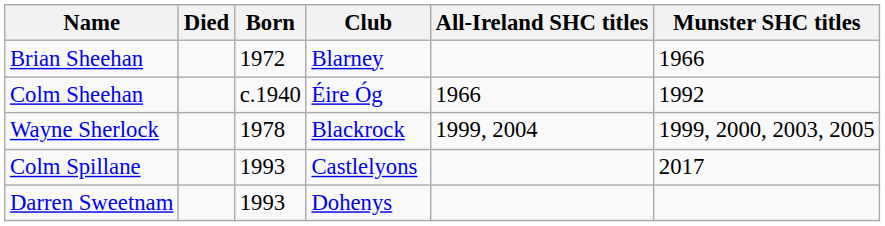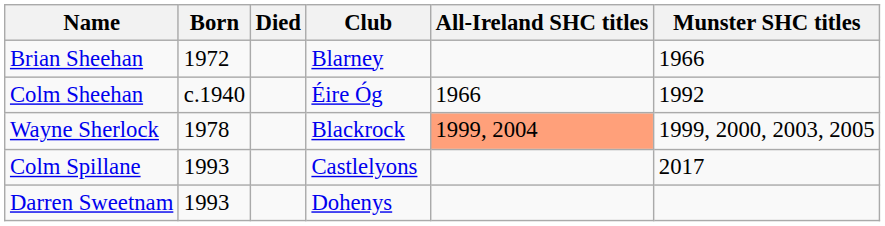columns swapped: Born <-> Died
Wayne Sherlock | All-Ireland SHC titles: no background -> lightsalmon background
